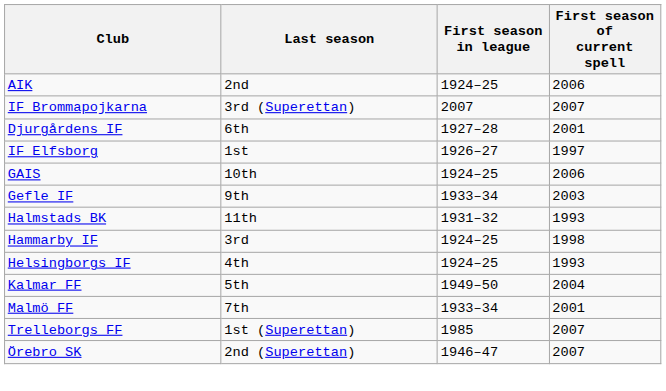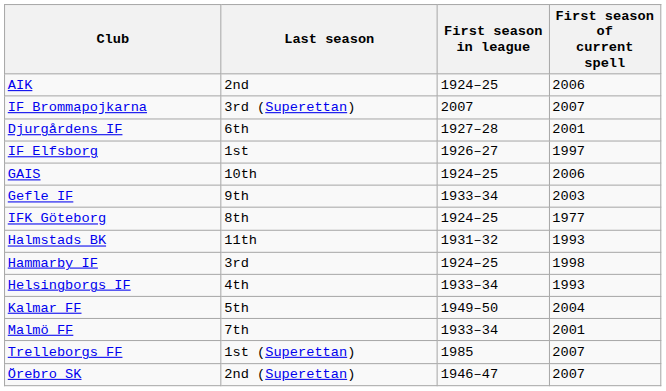+ row: IFK Göteborg | 8th | 1924–25 | 1977
Helsingborgs IF | First season in league: 1924–25 -> 1933–34
